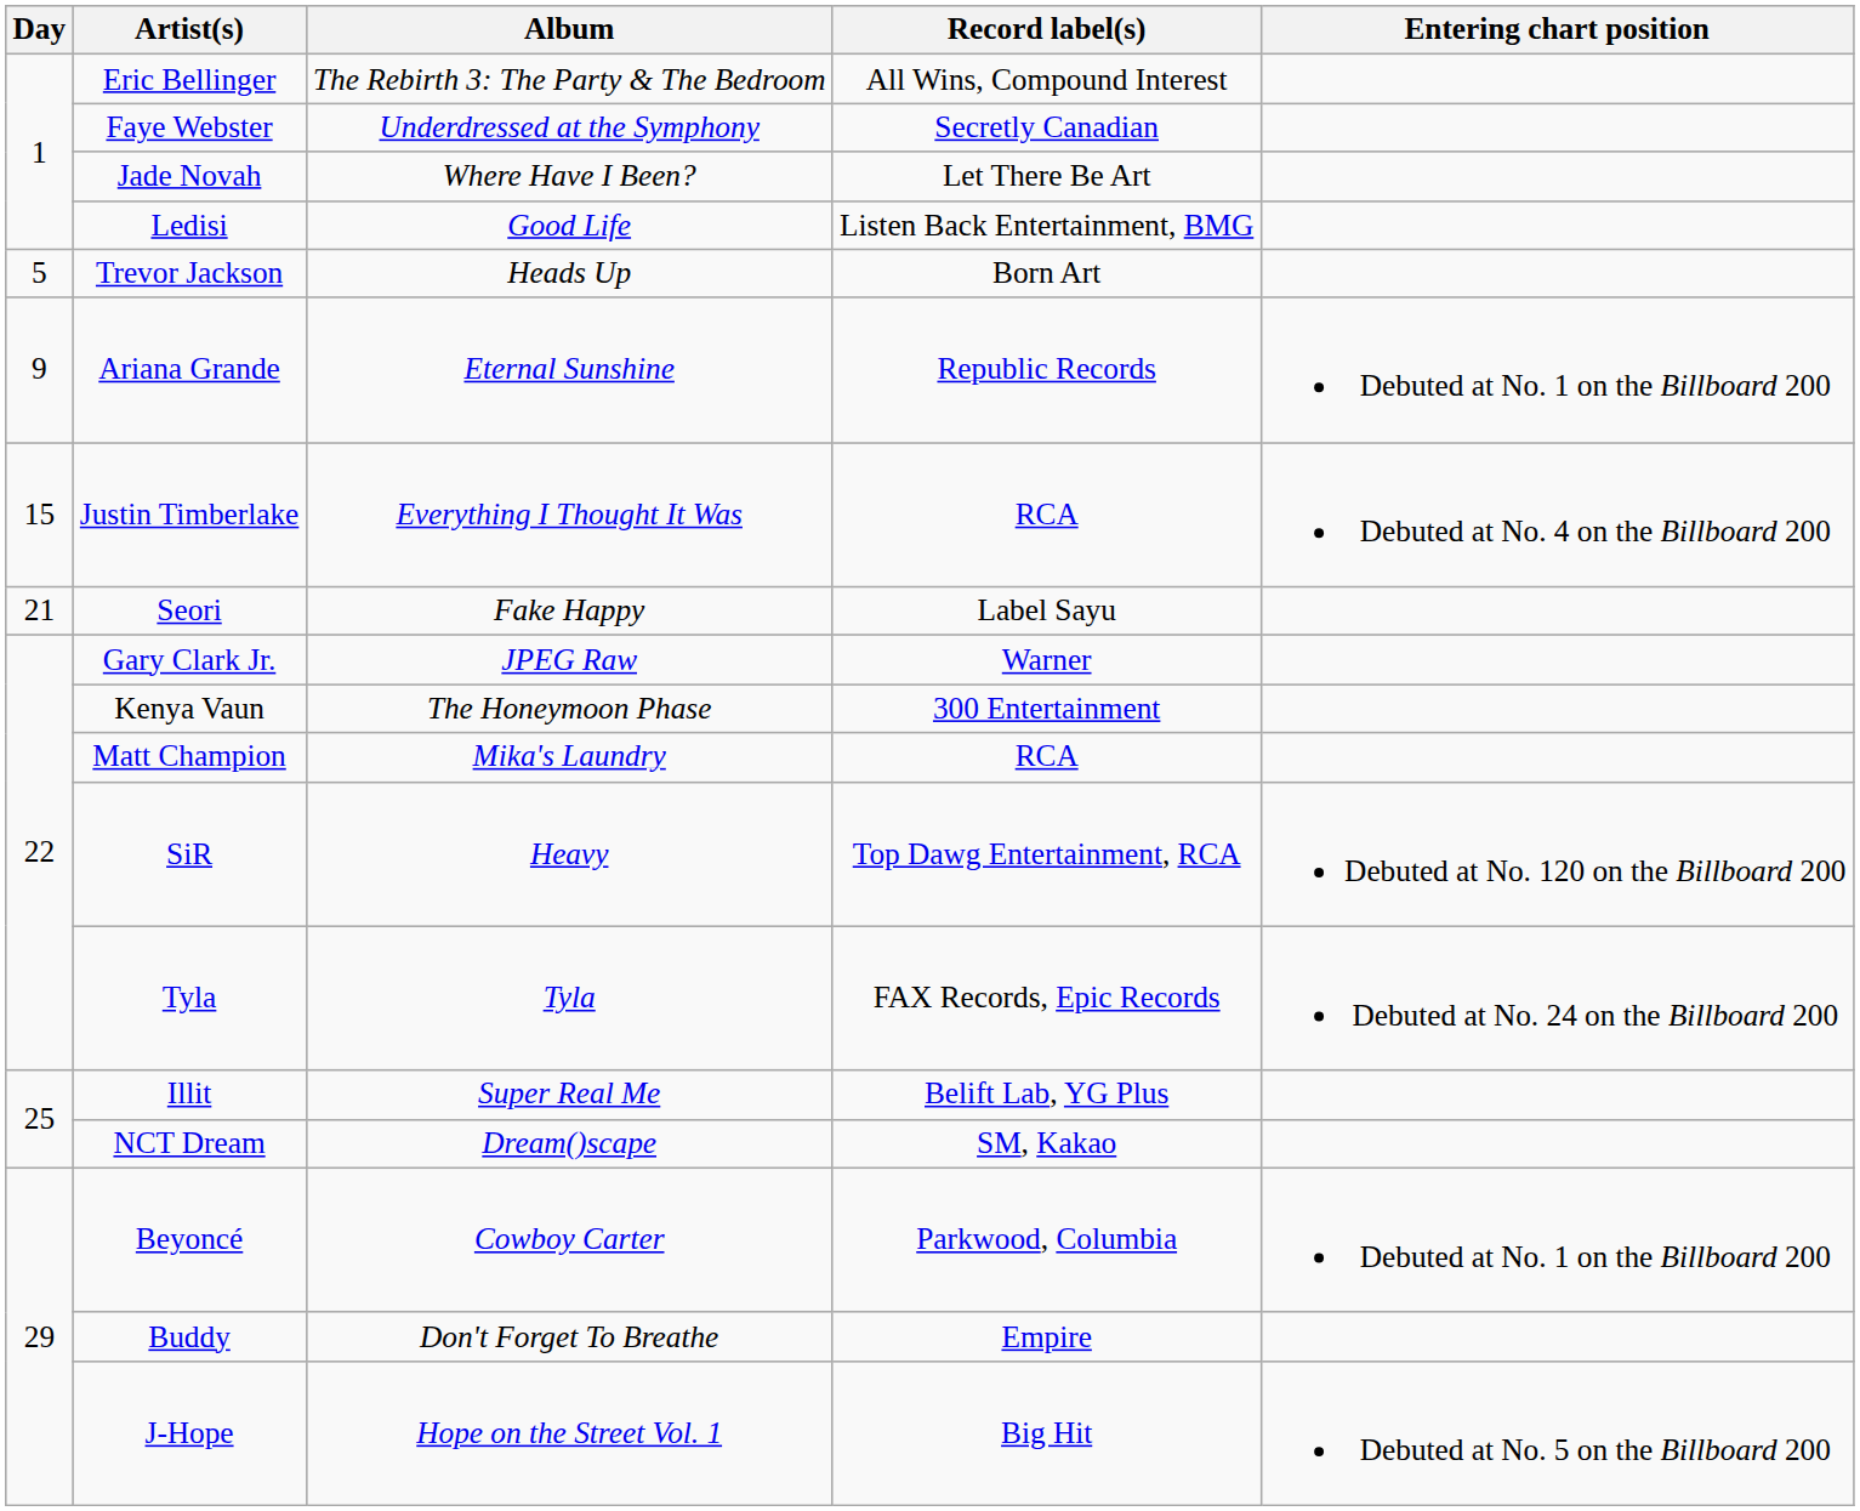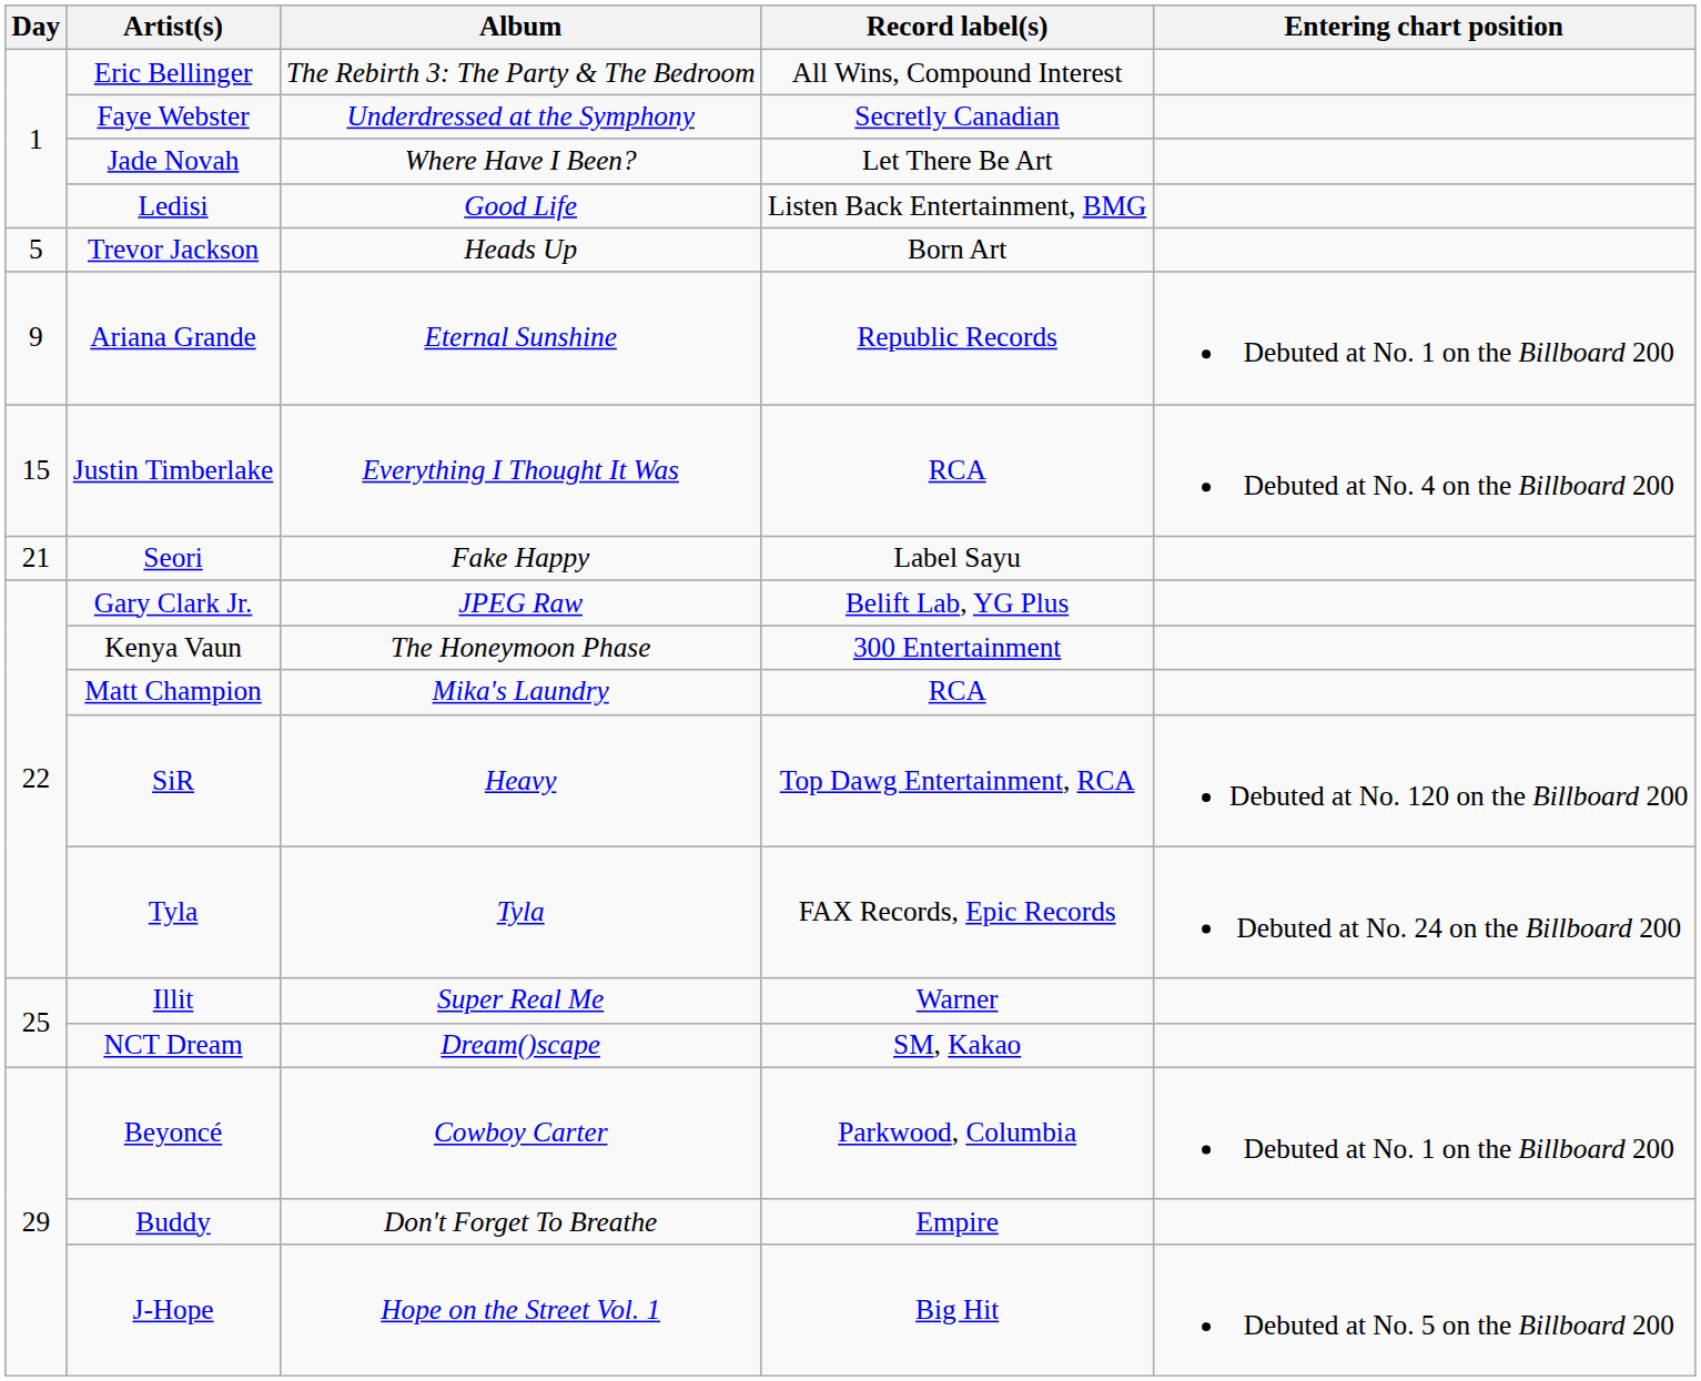Gary Clark Jr. | Record label(s): Warner -> Belift Lab, YG Plus
Illit | Record label(s): Belift Lab, YG Plus -> Warner
